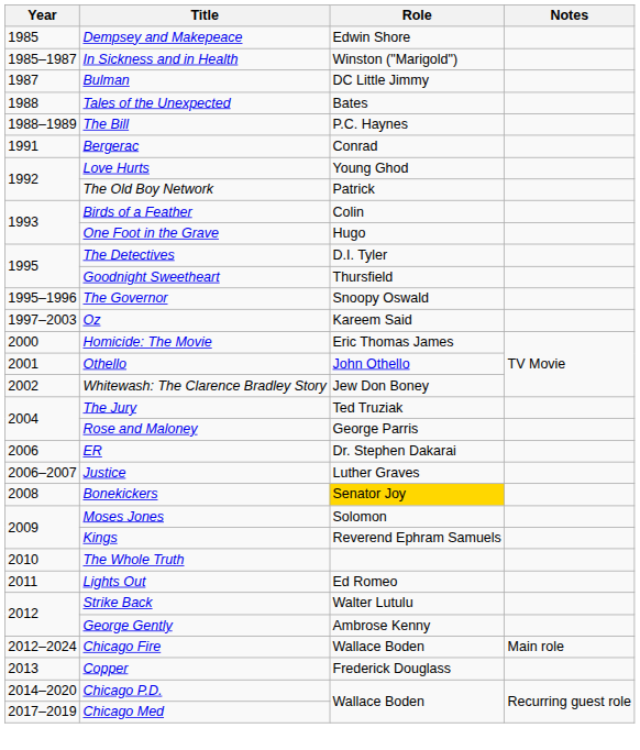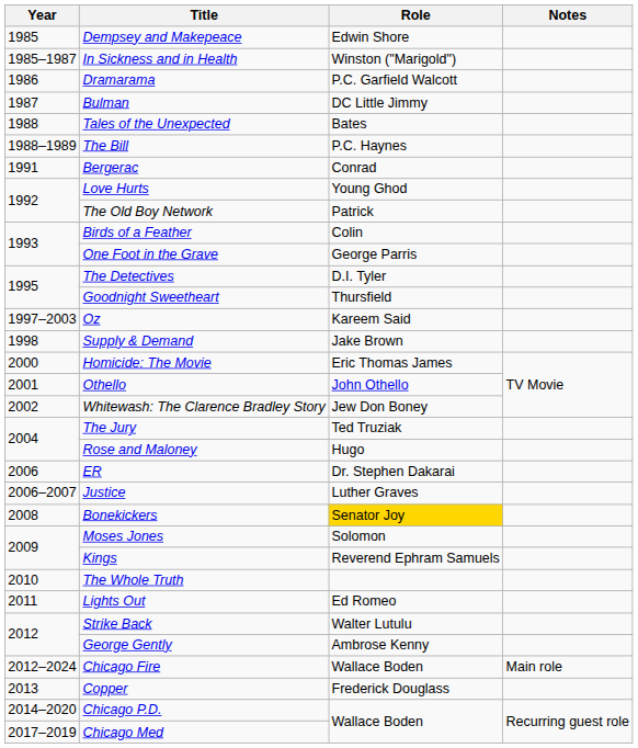+ row: 1986 | Dramarama | P.C. Garfield Walcott
One Foot in the Grave | Role: Hugo -> George Parris
- row: 1995–1996 | The Governor | Snoopy Oswald
+ row: 1998 | Supply & Demand | Jake Brown
Rose and Maloney | Role: George Parris -> Hugo
